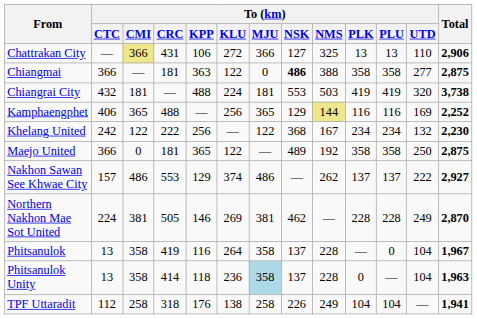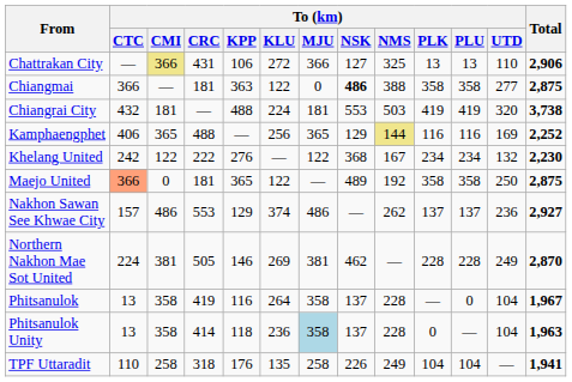Khelang United | To (km) / KPP: 256 -> 276
Maejo United | To (km) / CTC: no background -> lightsalmon background
Nakhon Sawan See Khwae City | To (km) / UTD: 222 -> 236
TPF Uttaradit | To (km) / CTC: 112 -> 110
TPF Uttaradit | To (km) / KLU: 138 -> 135
